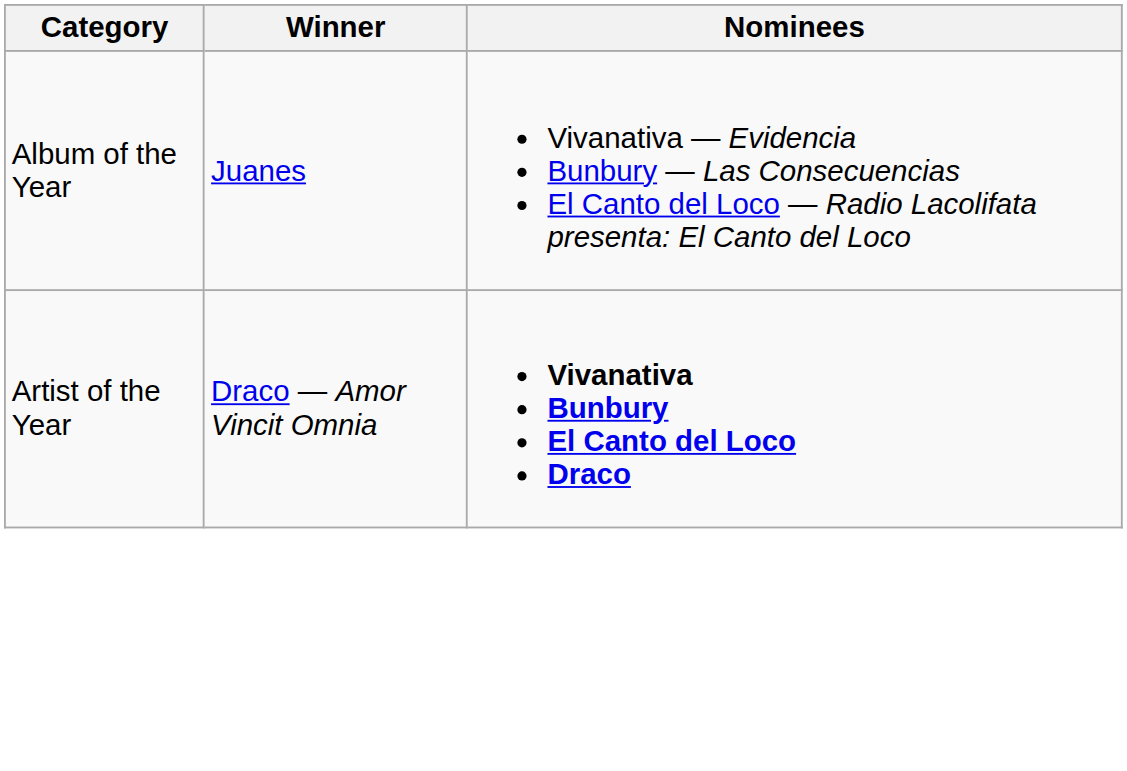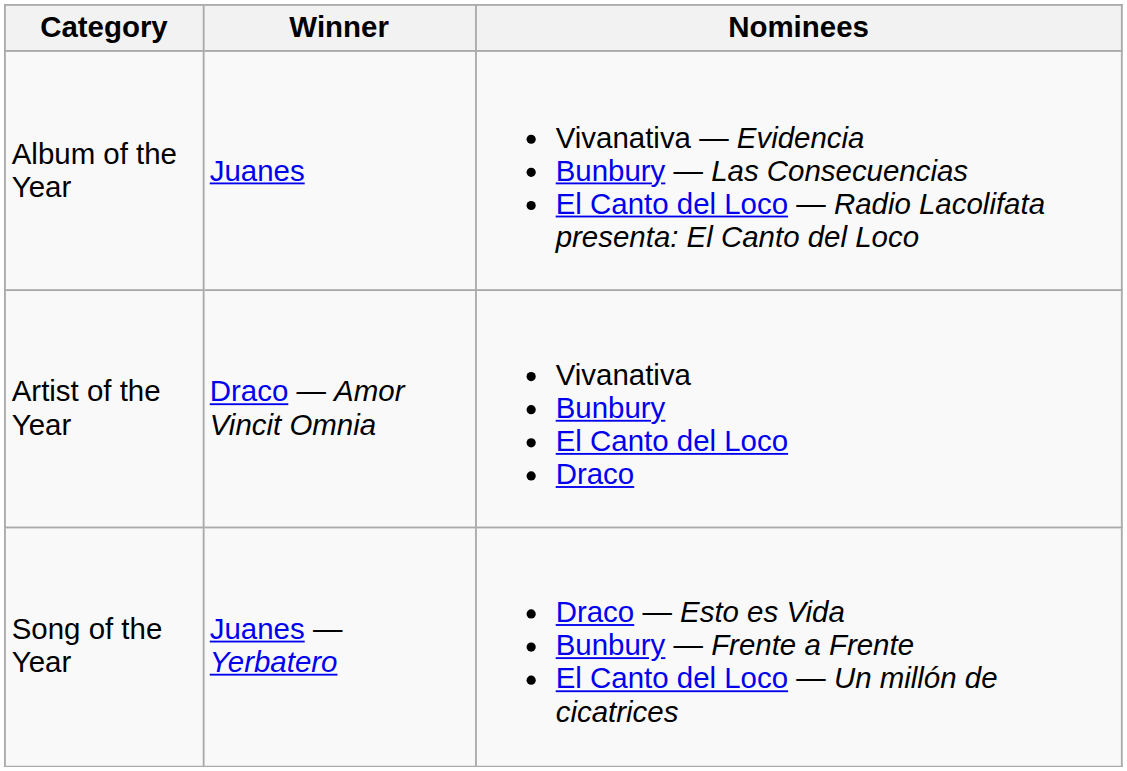Artist of the Year | Nominees: bold -> normal
+ row: Song of the Year | Juanes — Yerbatero | Draco — Esto es Vida Bunbury — Frente a Frente El Canto del Loco — Un millón de cicatrices
